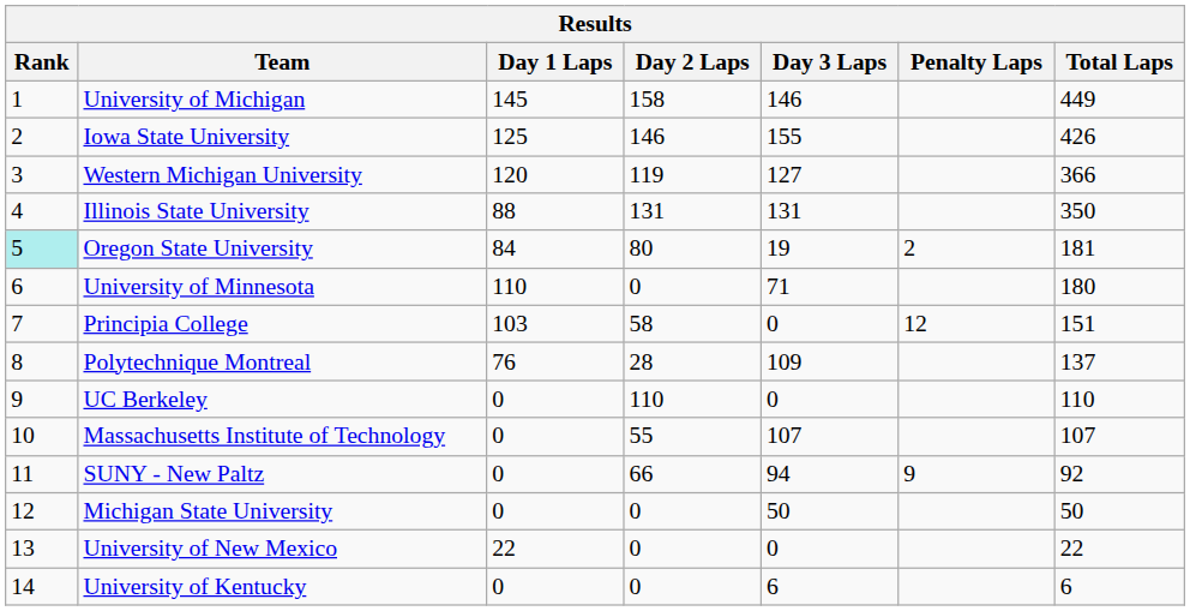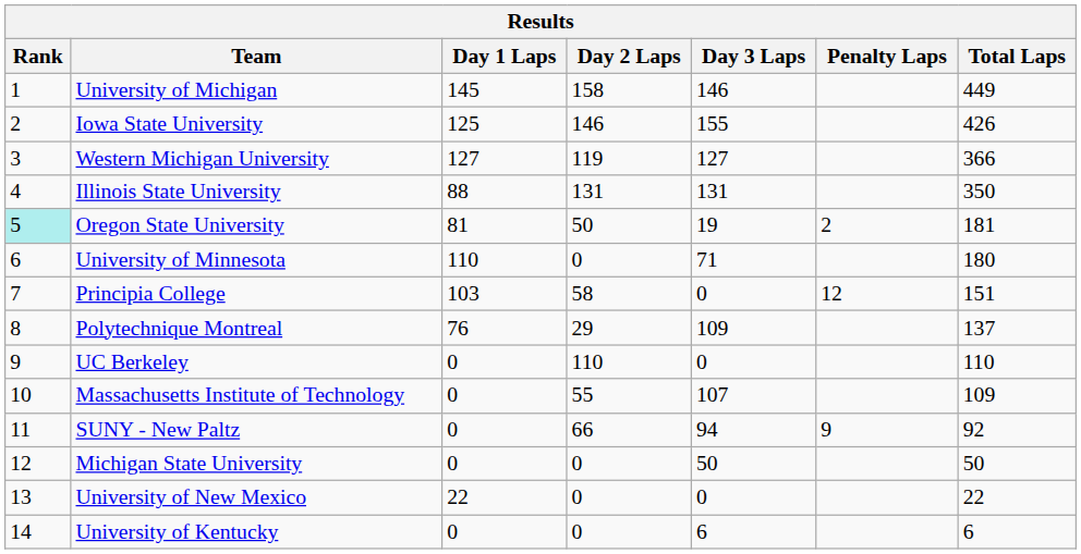Western Michigan University | Day 1 Laps: 120 -> 127
Oregon State University | Day 1 Laps: 84 -> 81
Oregon State University | Day 2 Laps: 80 -> 50
Polytechnique Montreal | Day 2 Laps: 28 -> 29
Massachusetts Institute of Technology | Total Laps: 107 -> 109
